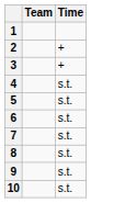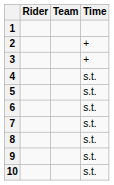+ column: Rider
